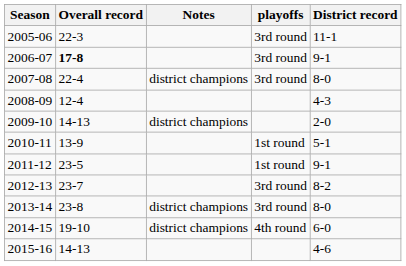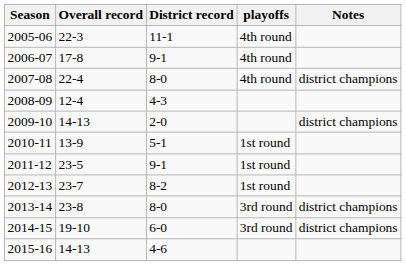columns swapped: District record <-> Notes
2005-06 | playoffs: 3rd round -> 4th round
2006-07 | Overall record: bold -> normal
2006-07 | playoffs: 3rd round -> 4th round
2007-08 | playoffs: 3rd round -> 4th round
2012-13 | playoffs: 3rd round -> 1st round
2014-15 | playoffs: 4th round -> 3rd round
